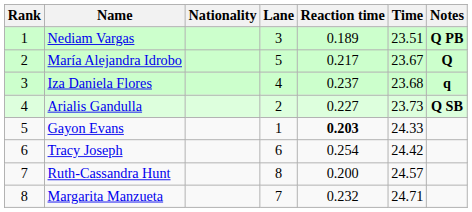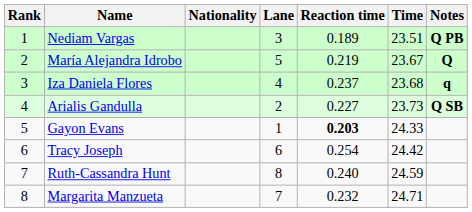María Alejandra Idrobo | Reaction time: 0.217 -> 0.219
Ruth-Cassandra Hunt | Reaction time: 0.200 -> 0.240
Ruth-Cassandra Hunt | Time: 24.57 -> 24.59
